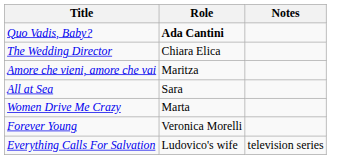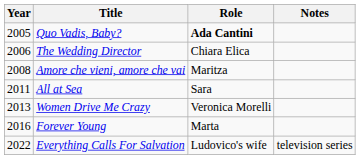+ column: Year | 2005 | 2006 | 2008 | 2011 | 2013 | 2016 | 2022
Women Drive Me Crazy | Role: Marta -> Veronica Morelli
Forever Young | Role: Veronica Morelli -> Marta
